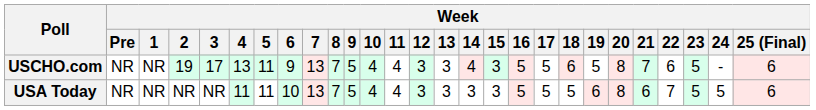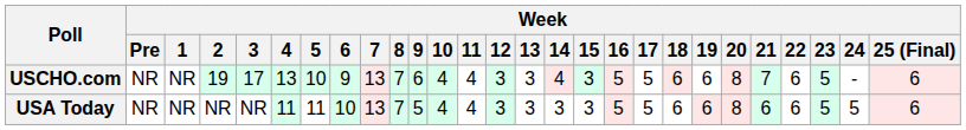USCHO.com | Week / 5: 11 -> 10
USCHO.com | Week / 9: 5 -> 6
USCHO.com | Week / 19: 5 -> 6
USA Today | Week / 18: 5 -> 6
USA Today | Week / 22: 7 -> 6
